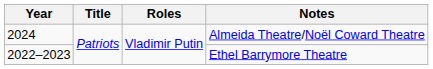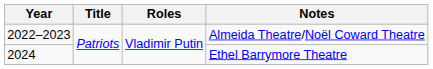Almeida Theatre/Noël Coward Theatre | Year: 2024 -> 2022–2023
Ethel Barrymore Theatre | Year: 2022–2023 -> 2024
